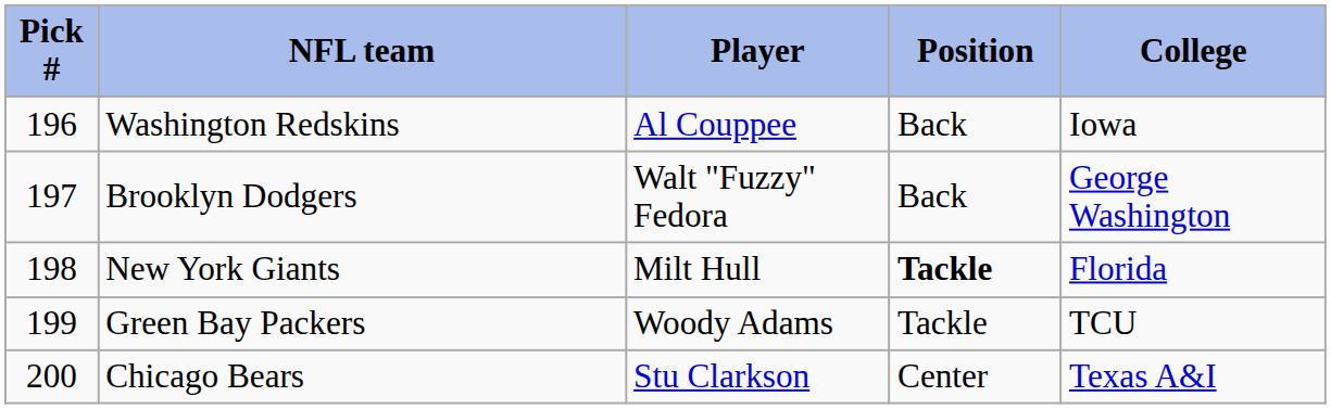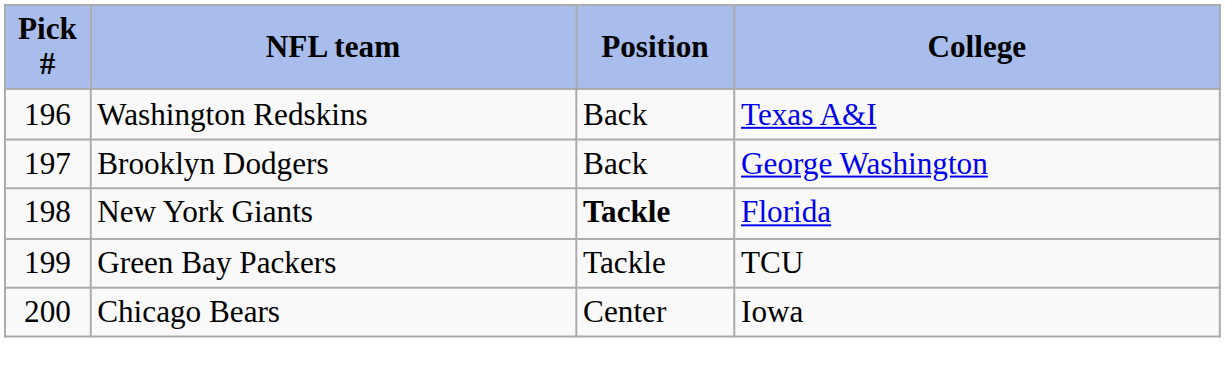- column: Player | Al Couppee | Walt "Fuzzy" Fedora | Milt Hull | Woody Adams | Stu Clarkson
Washington Redskins | College: Iowa -> Texas A&I
Chicago Bears | College: Texas A&I -> Iowa
